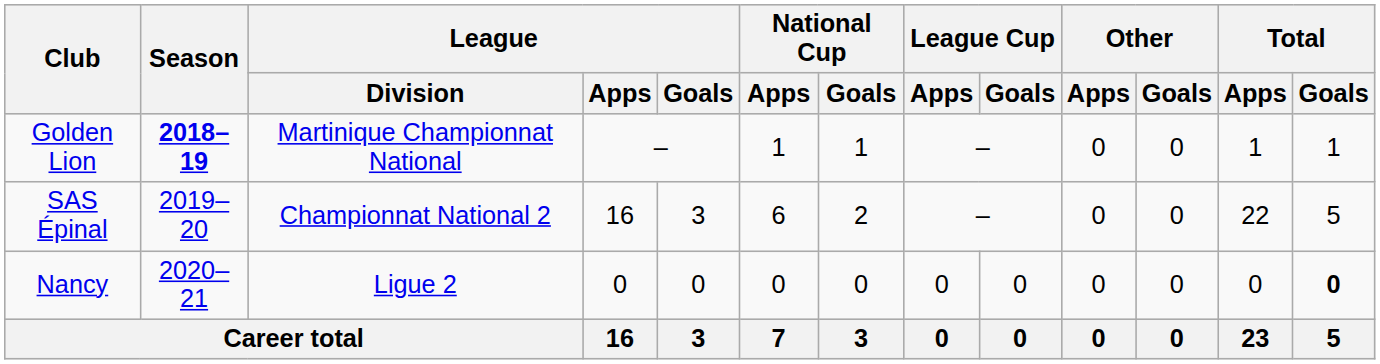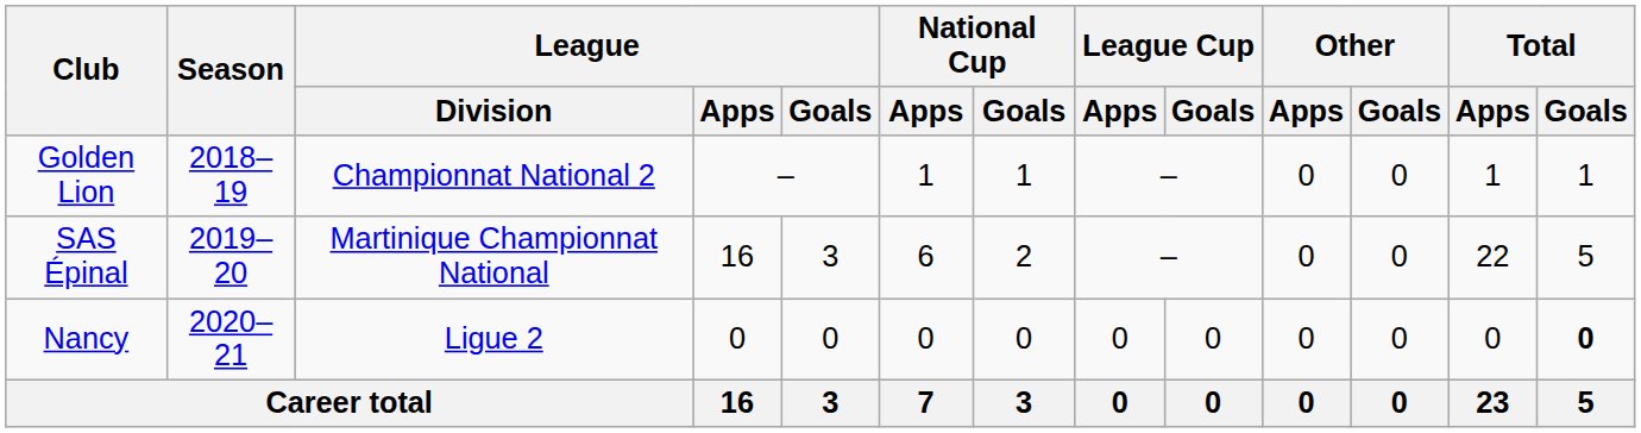Golden Lion | Season: bold -> normal
Golden Lion | League / Division: Martinique Championnat National -> Championnat National 2
SAS Épinal | League / Division: Championnat National 2 -> Martinique Championnat National
